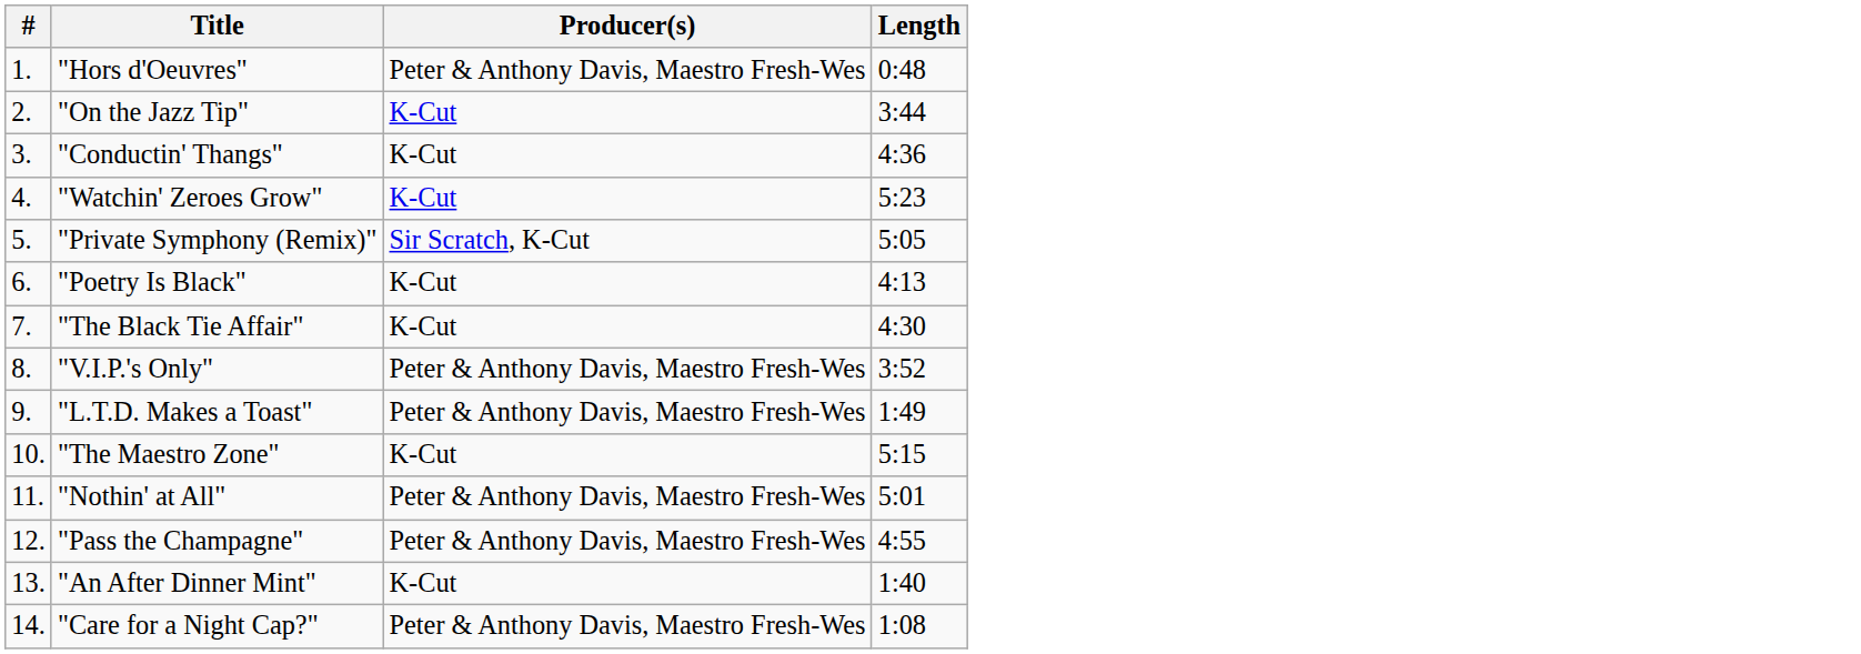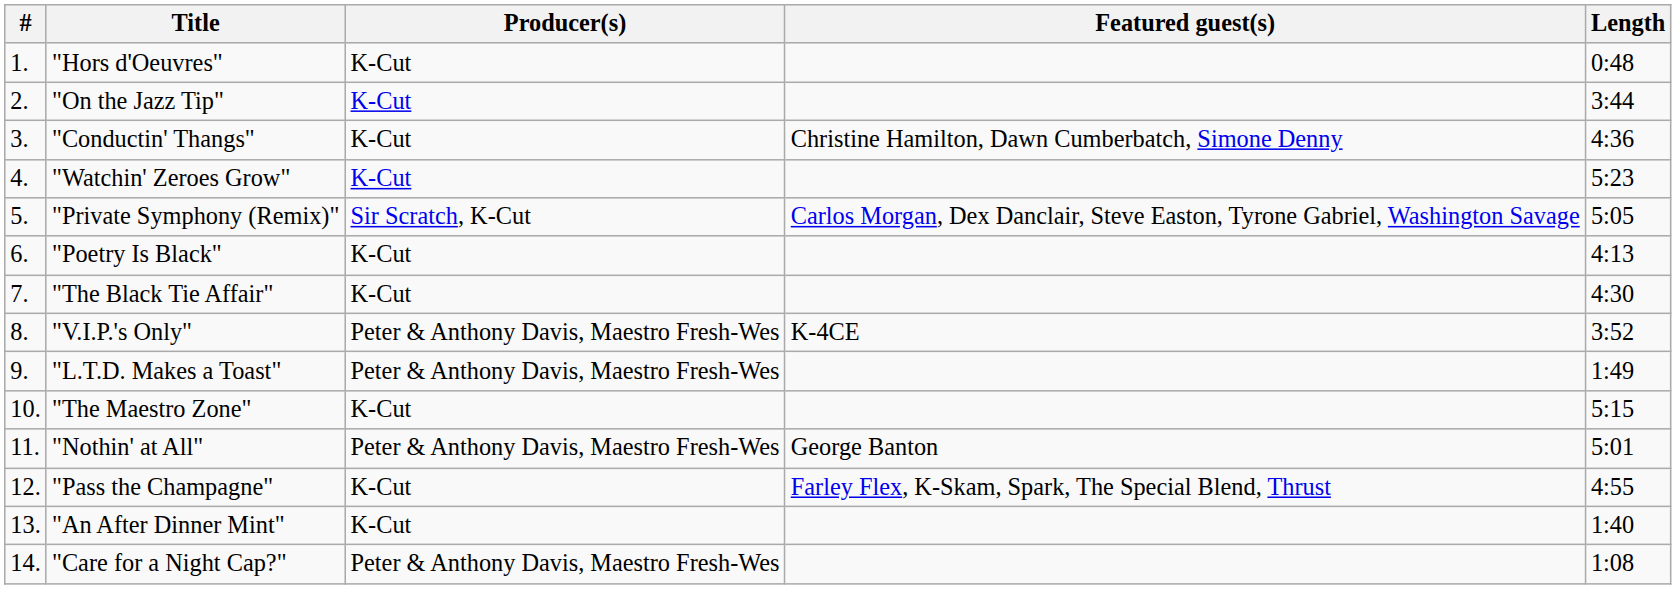+ column: Featured guest(s) | Christine Hamilton, Dawn Cumberbatch, Simone Denny | Carlos Morgan, Dex Danclair, Steve Easton, Tyrone Gabriel, Washington Savage | K-4CE | George Banton | Farley Flex, K-Skam, Spark, The Special Blend, Thrust
"Hors d'Oeuvres" | Producer(s): Peter & Anthony Davis, Maestro Fresh-Wes -> K-Cut
"Pass the Champagne" | Producer(s): Peter & Anthony Davis, Maestro Fresh-Wes -> K-Cut
